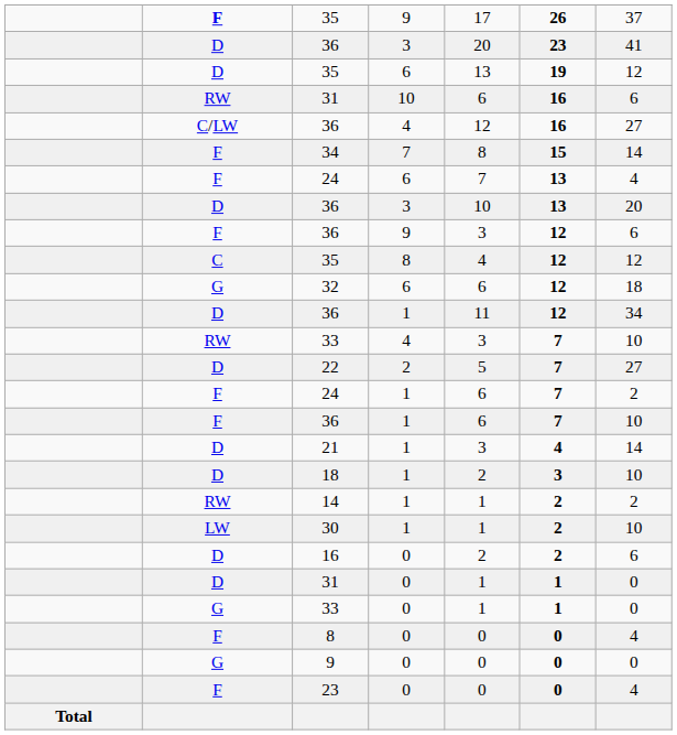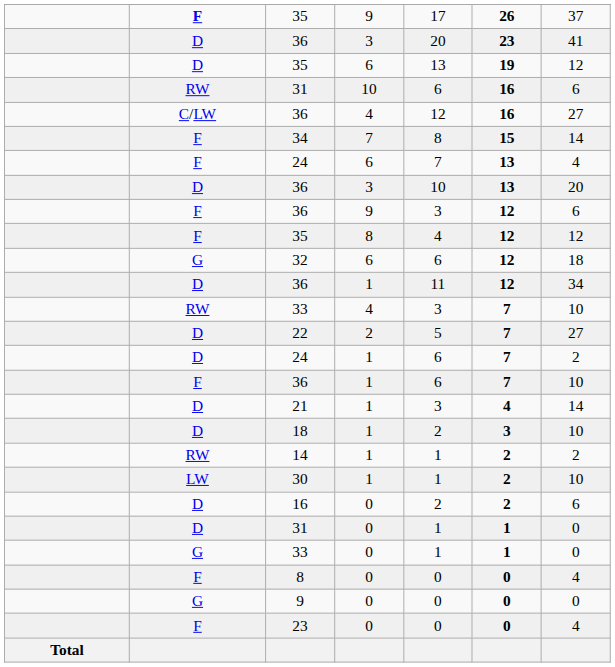35 / 8 | column 2: C -> F
24 / 1 | column 2: F -> D
